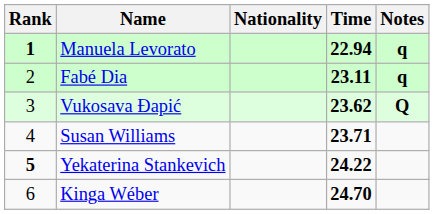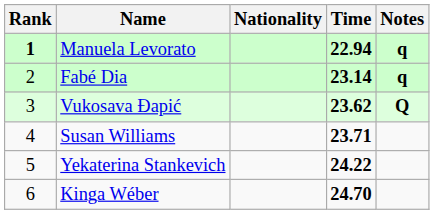Fabé Dia | Time: 23.11 -> 23.14
Yekaterina Stankevich | Rank: bold -> normal
